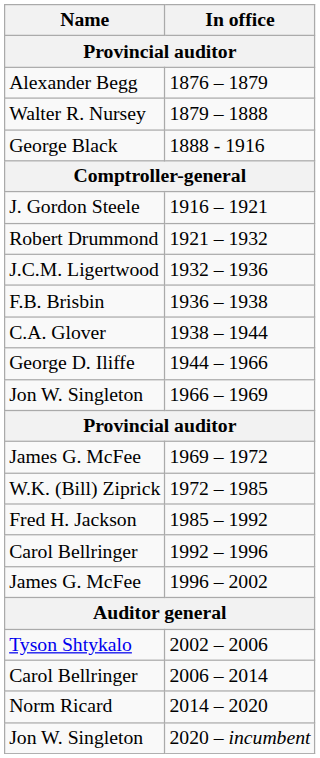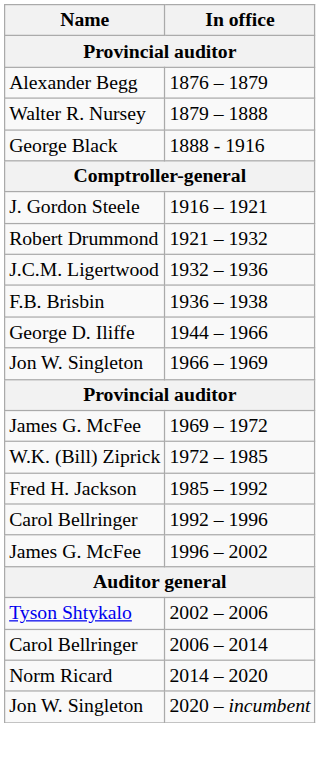- row: C.A. Glover | 1938 – 1944
